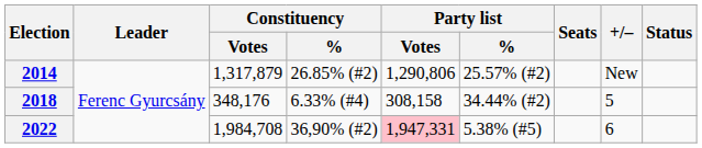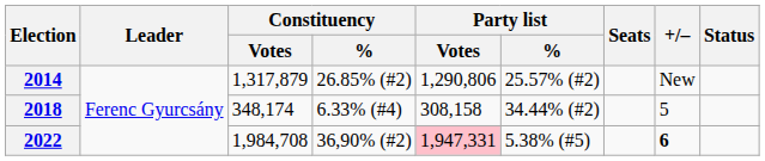2018 | Constituency / Votes: 348,176 -> 348,174
2022 | +/–: normal -> bold
